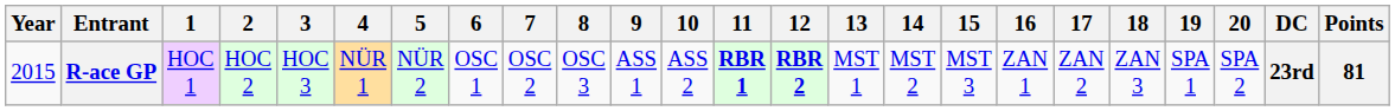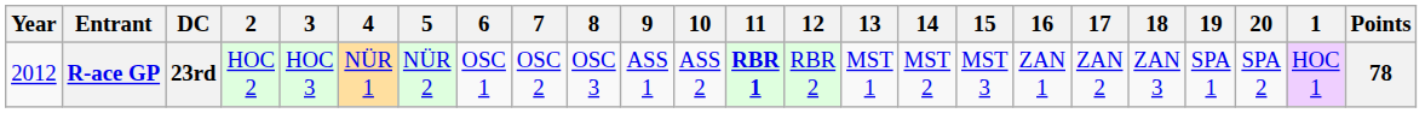columns swapped: 1 <-> DC
R-ace GP | Year: 2015 -> 2012
R-ace GP | 12: bold -> normal
R-ace GP | Points: 81 -> 78
